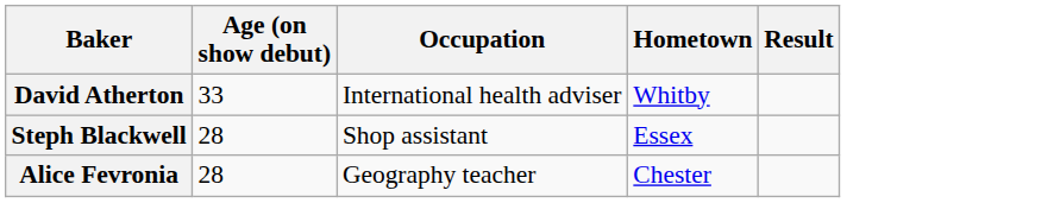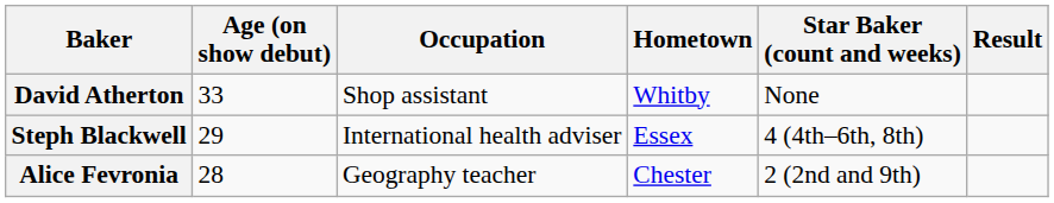+ column: Star Baker (count and weeks) | None | 4 (4th–6th, 8th) | 2 (2nd and 9th)
David Atherton | Occupation: International health adviser -> Shop assistant
Steph Blackwell | Age (on show debut): 28 -> 29
Steph Blackwell | Occupation: Shop assistant -> International health adviser
